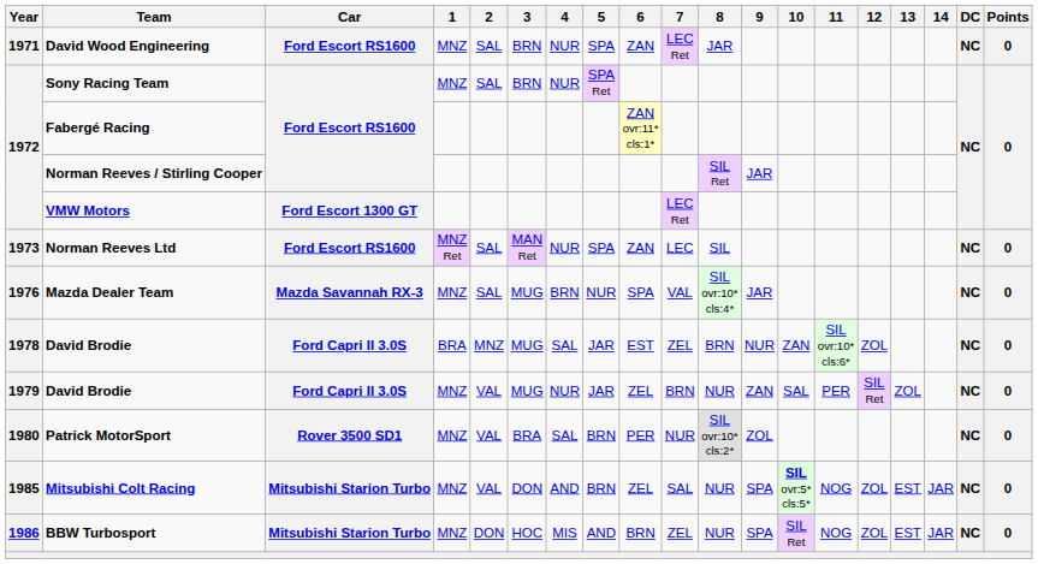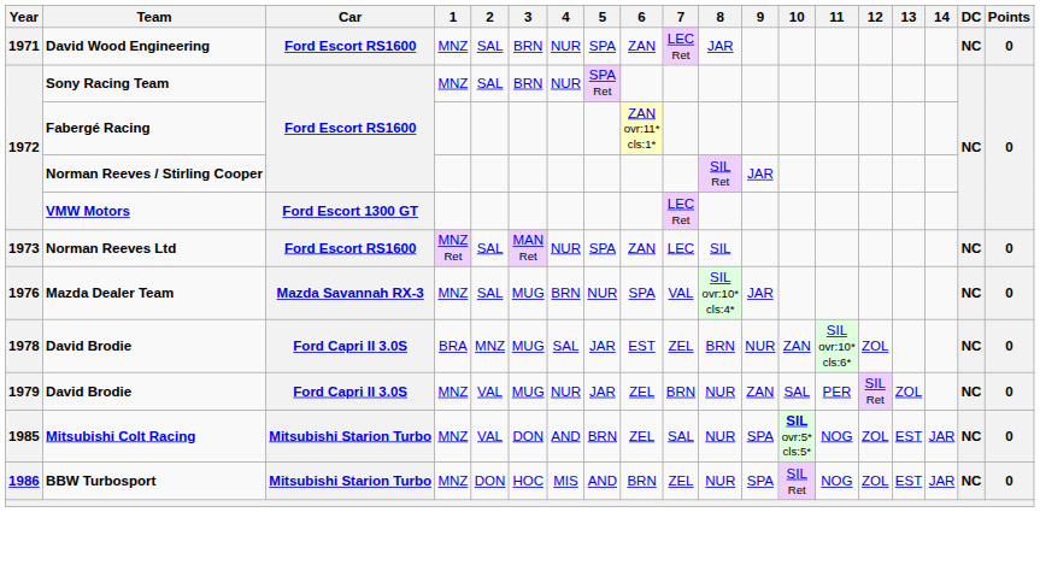- row: 1980 | Patrick MotorSport | Rover 3500 SD1 | MNZ | VAL | BRA | SAL | BRN | PER | NUR | SIL ovr:10* cls:2* | ZOL | NC | 0
